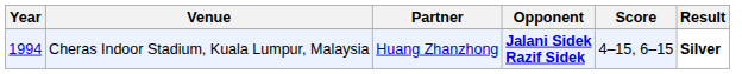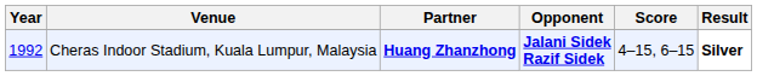Cheras Indoor Stadium, Kuala Lumpur, Malaysia | Year: 1994 -> 1992
Cheras Indoor Stadium, Kuala Lumpur, Malaysia | Partner: normal -> bold
